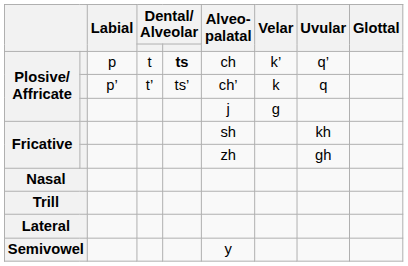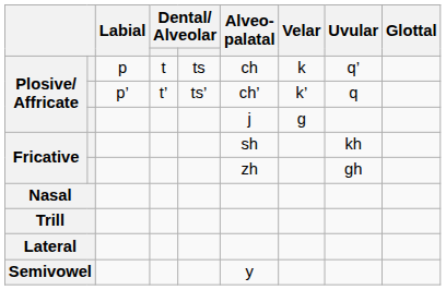Plosive/ Affricate / p | column 5: bold -> normal
Plosive/ Affricate / p | Velar: k’ -> k
Plosive/ Affricate / p’ | Velar: k -> k’
